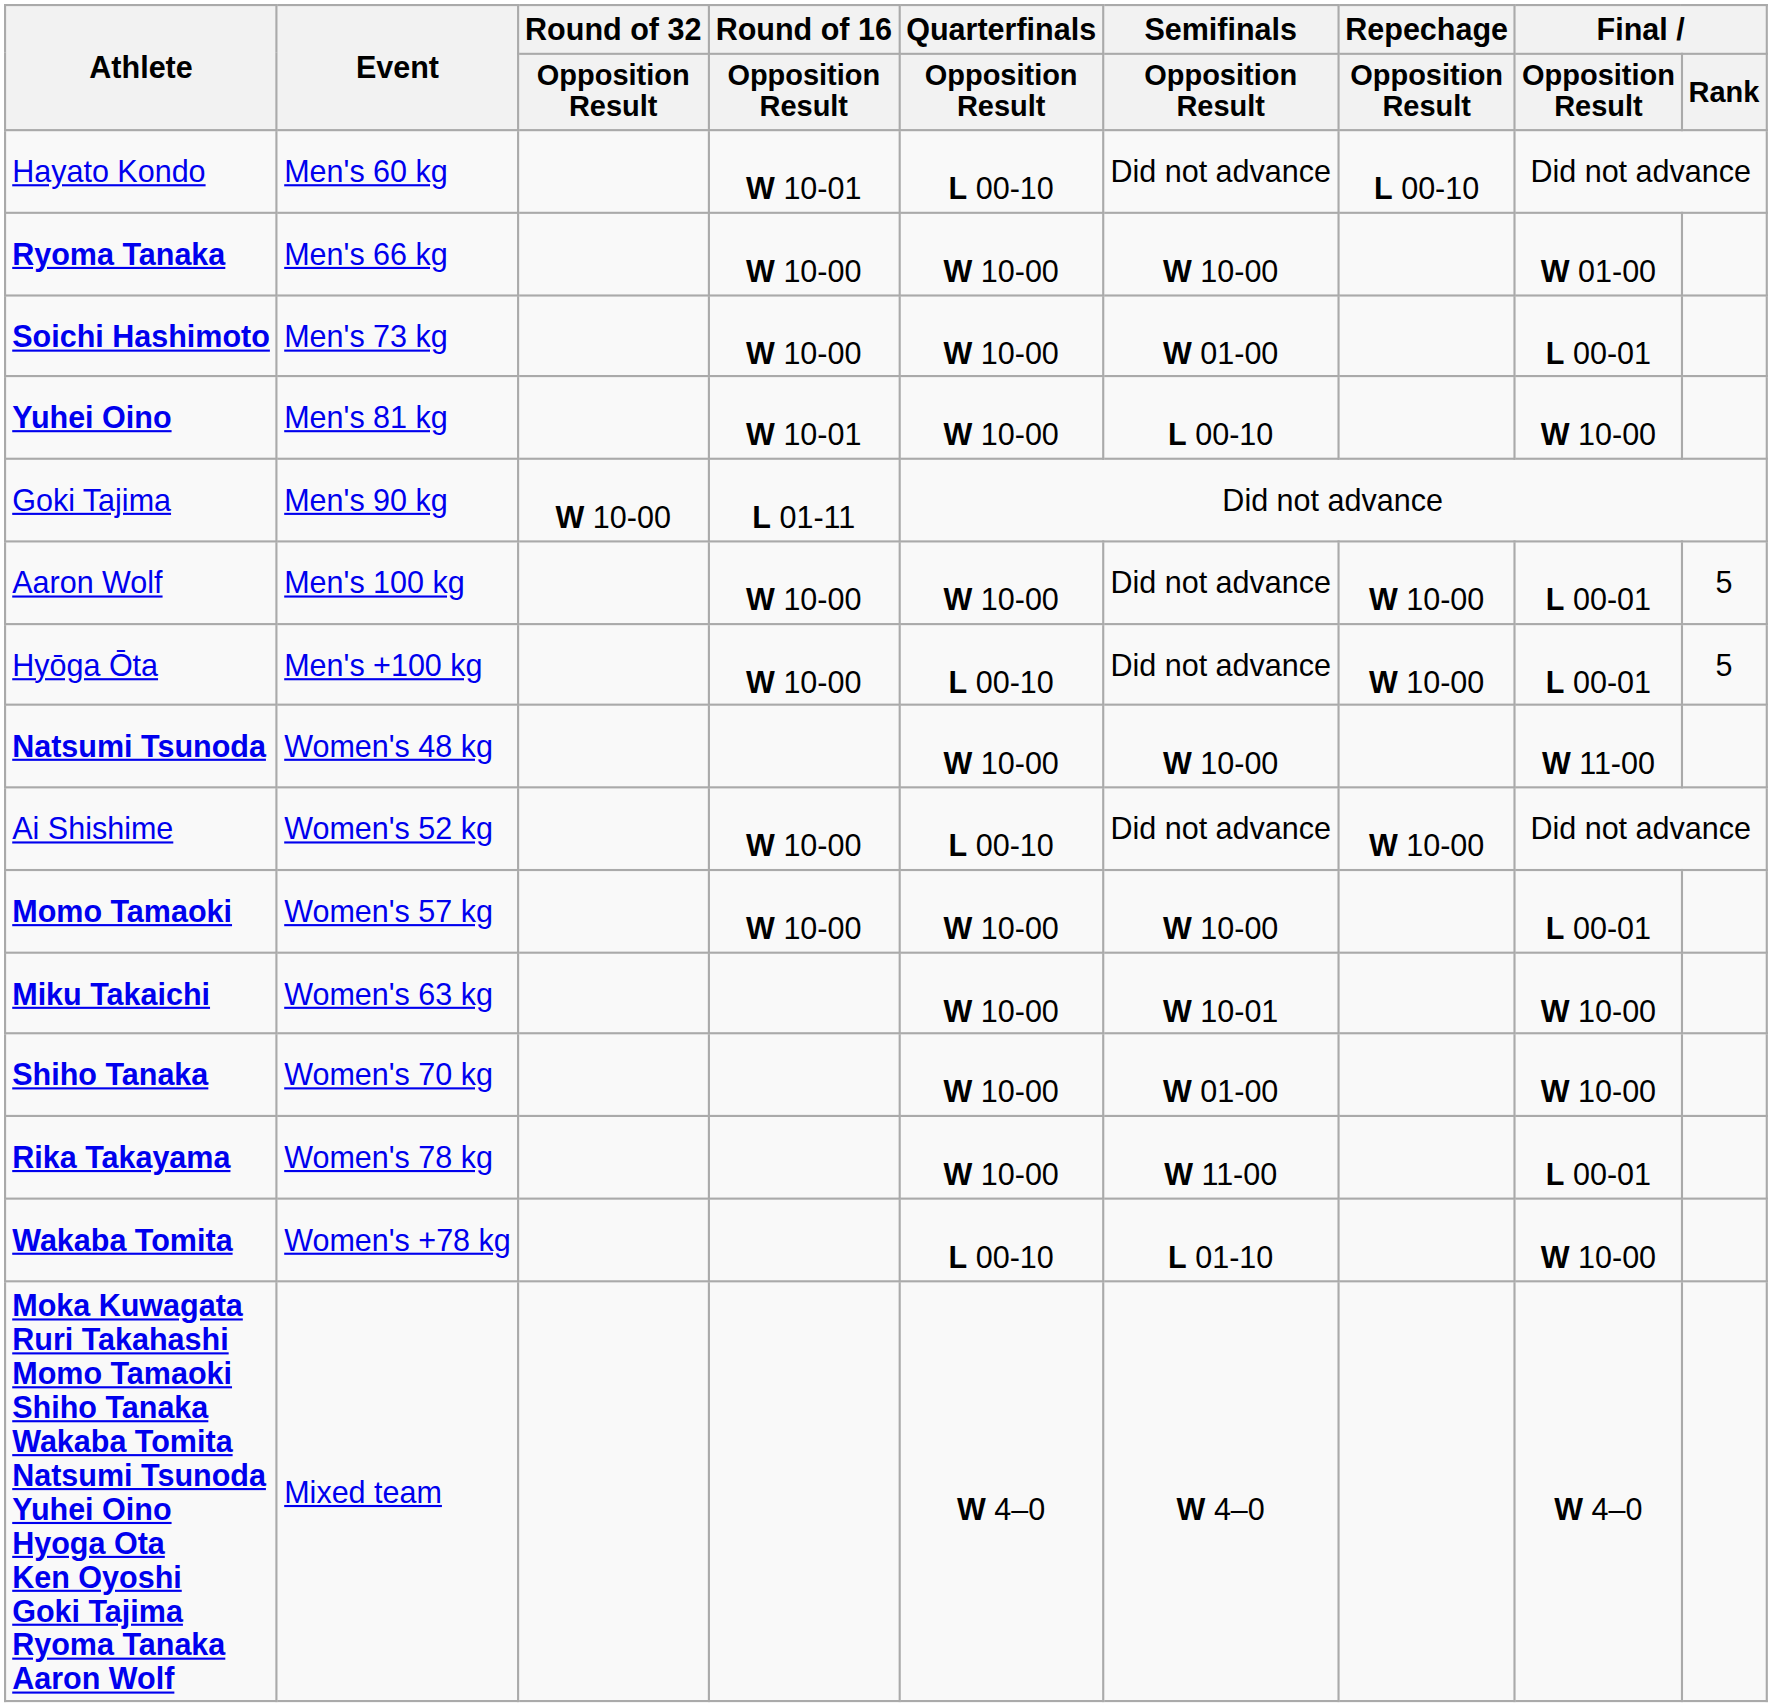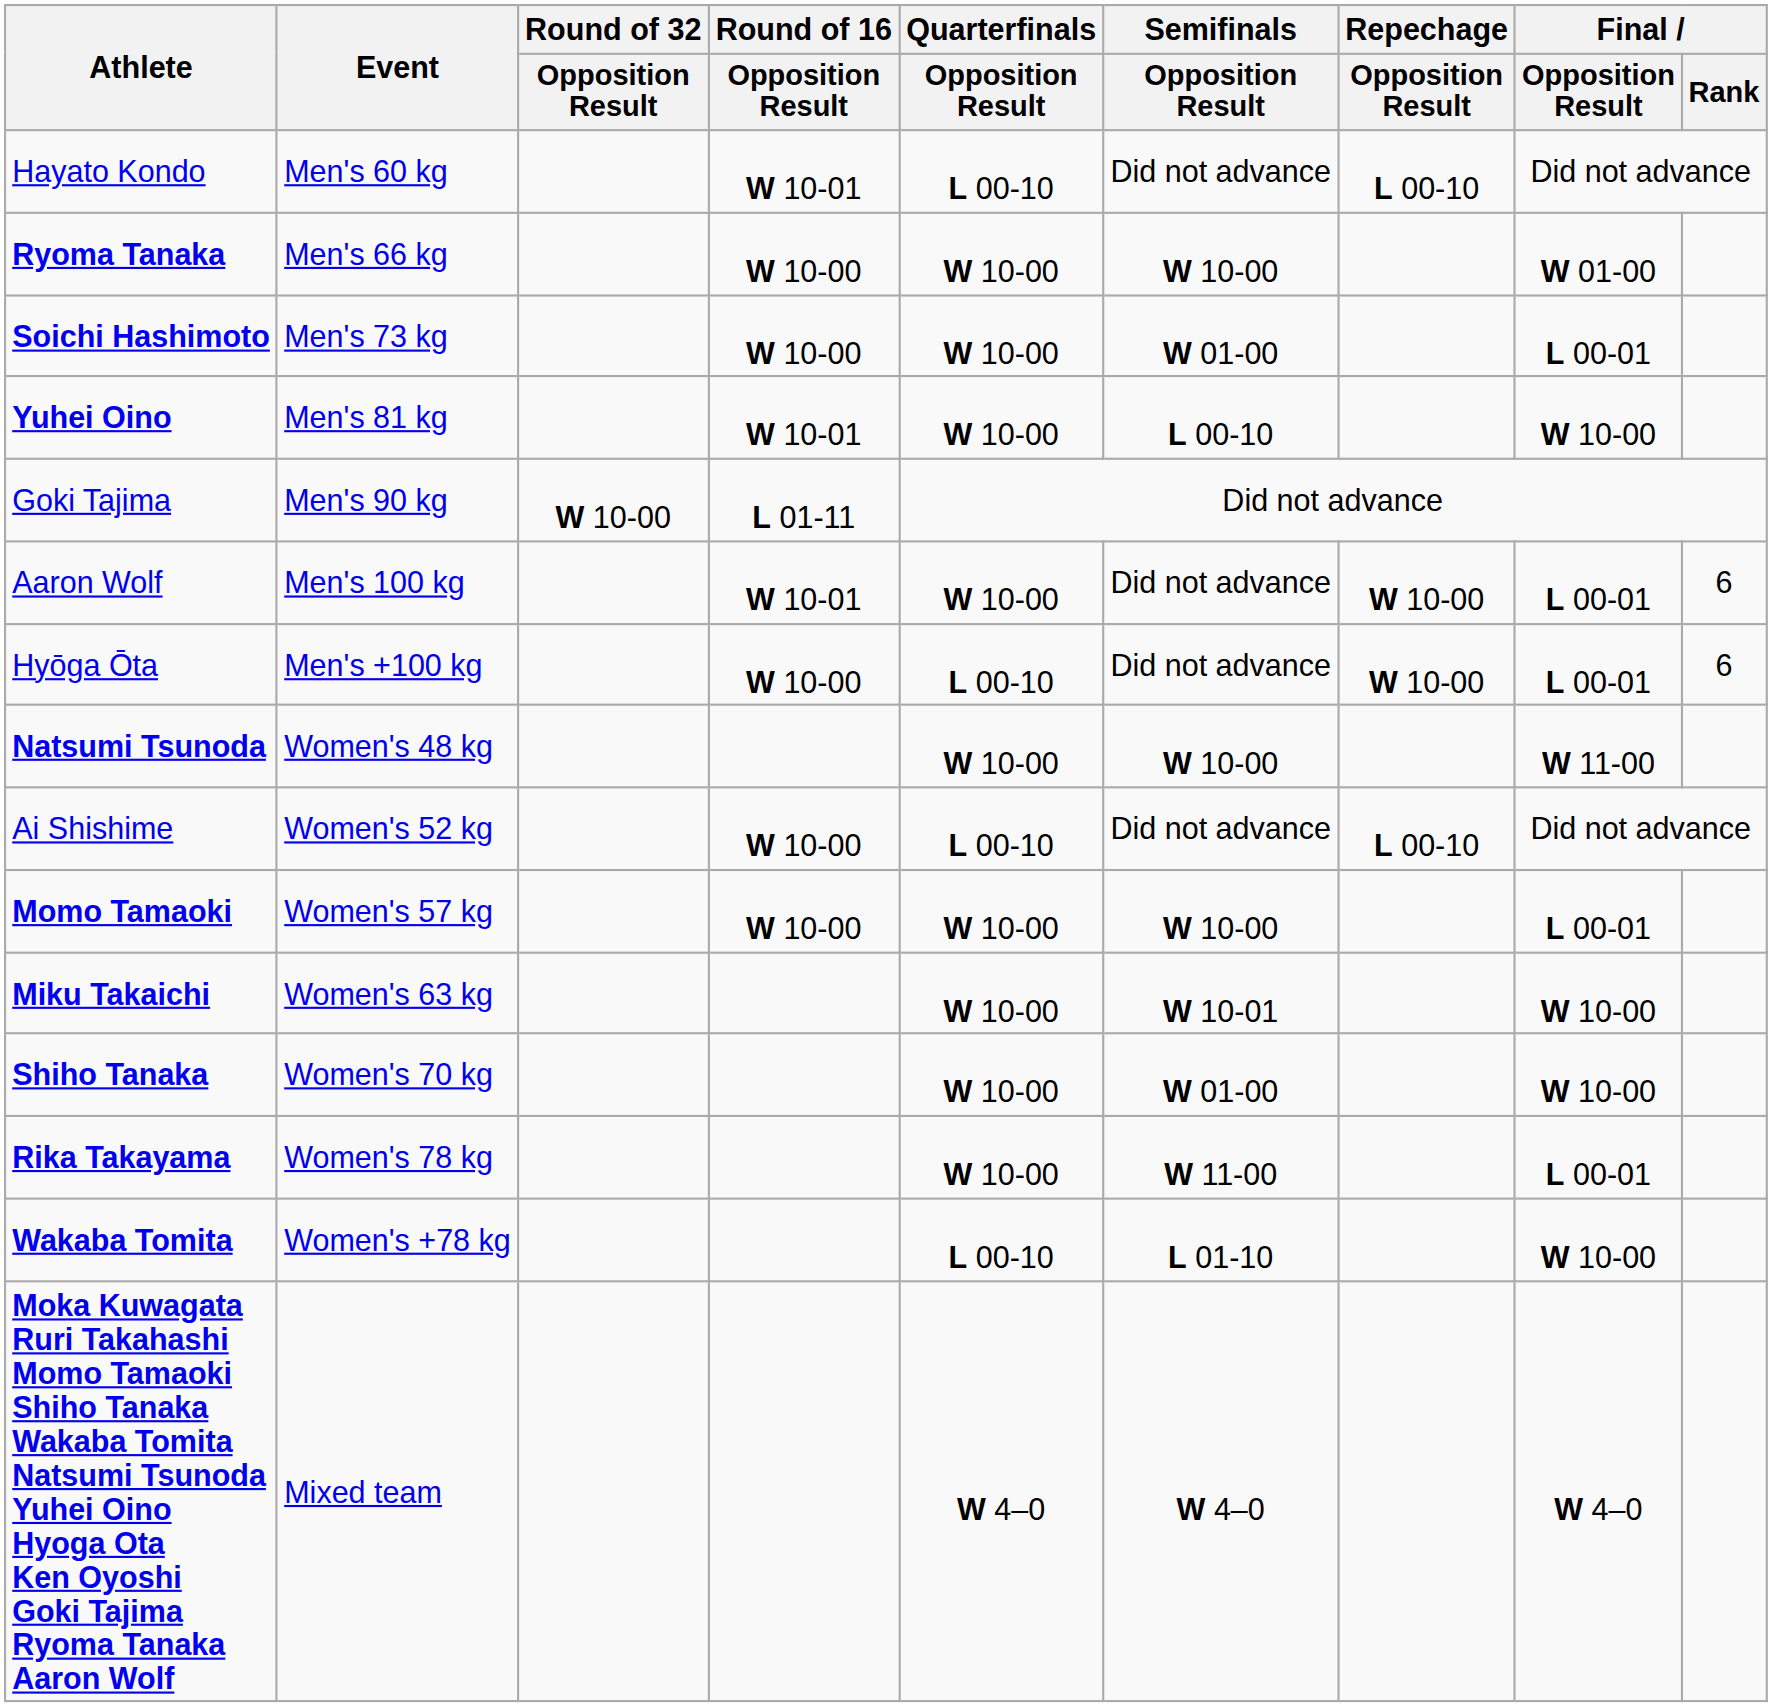Aaron Wolf | Round of 16 / Opposition Result: W 10-00 -> W 10-01
Aaron Wolf | Final / Rank: 5 -> 6
Hyōga Ōta | Final / Rank: 5 -> 6
Ai Shishime | Repechage / Opposition Result: W 10-00 -> L 00-10
